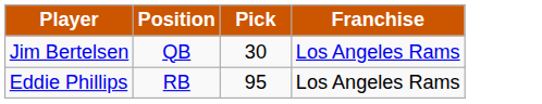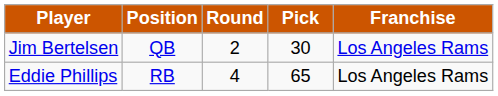+ column: Round | 2 | 4
Eddie Phillips | Pick: 95 -> 65
